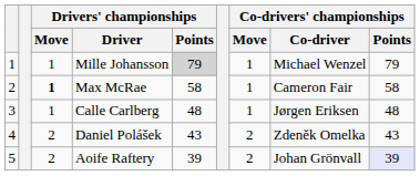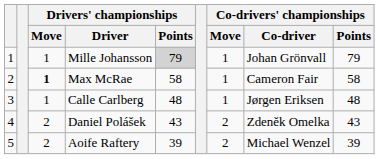Mille Johansson | Co-drivers' championships / Co-driver: Michael Wenzel -> Johan Grönvall
Aoife Raftery | Co-drivers' championships / Co-driver: Johan Grönvall -> Michael Wenzel
Aoife Raftery | Co-drivers' championships / Points: lavender background -> no background
